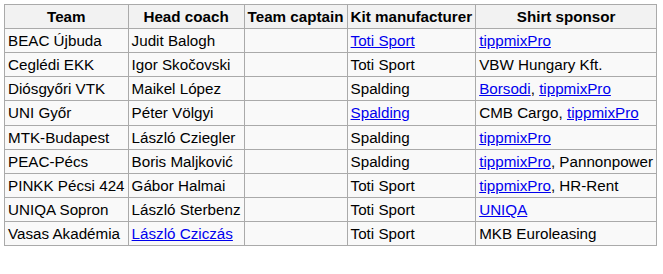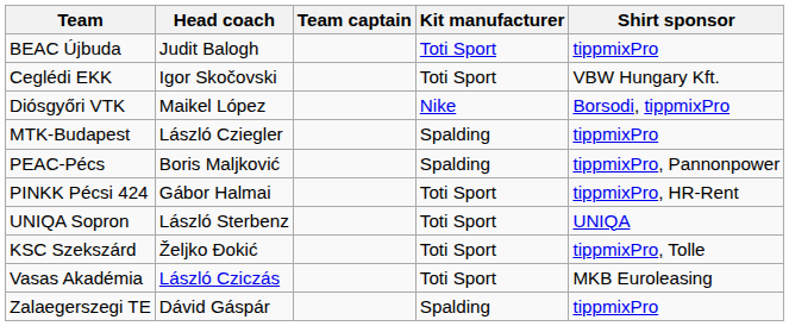Diósgyőri VTK | Kit manufacturer: Spalding -> Nike
- row: UNI Győr | Péter Völgyi | Spalding | CMB Cargo, tippmixPro
+ row: KSC Szekszárd | Željko Đokić | Toti Sport | tippmixPro, Tolle
+ row: Zalaegerszegi TE | Dávid Gáspár | Spalding | tippmixPro
